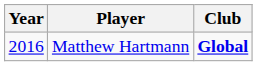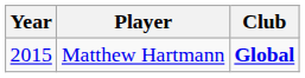Matthew Hartmann | Year: 2016 -> 2015
